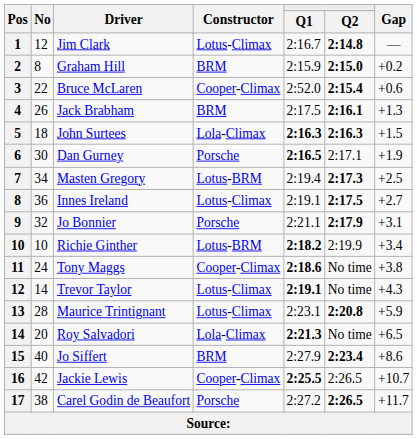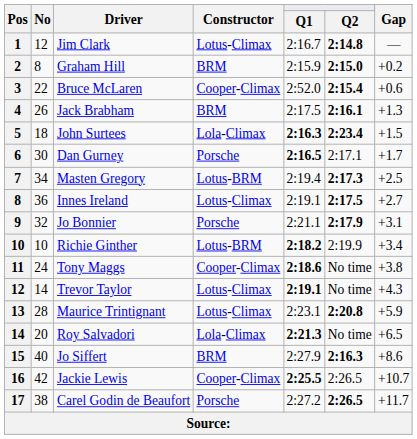John Surtees | Q2: 2:16.3 -> 2:23.4
Dan Gurney | Gap: +1.9 -> +1.7
Jo Siffert | Q2: 2:23.4 -> 2:16.3
